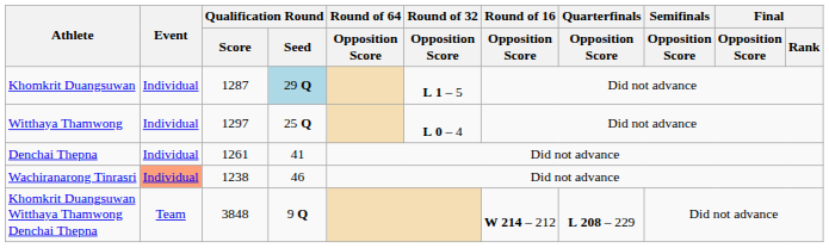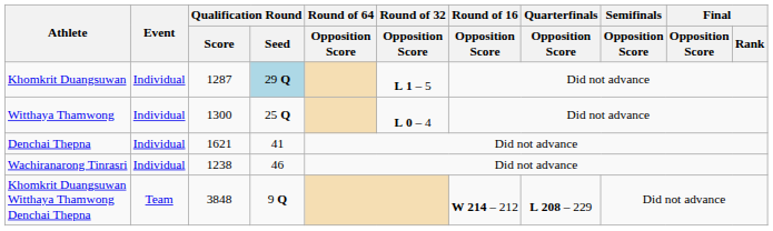Witthaya Thamwong | Qualification Round / Score: 1297 -> 1300
Denchai Thepna | Qualification Round / Score: 1261 -> 1621
Wachiranarong Tinrasri | Event: lightsalmon background -> no background
